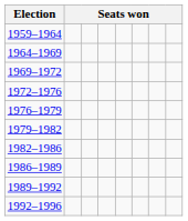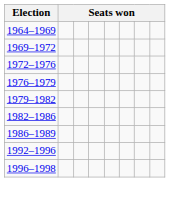- row: 1959–1964
- row: 1989–1992
+ row: 1996–1998
